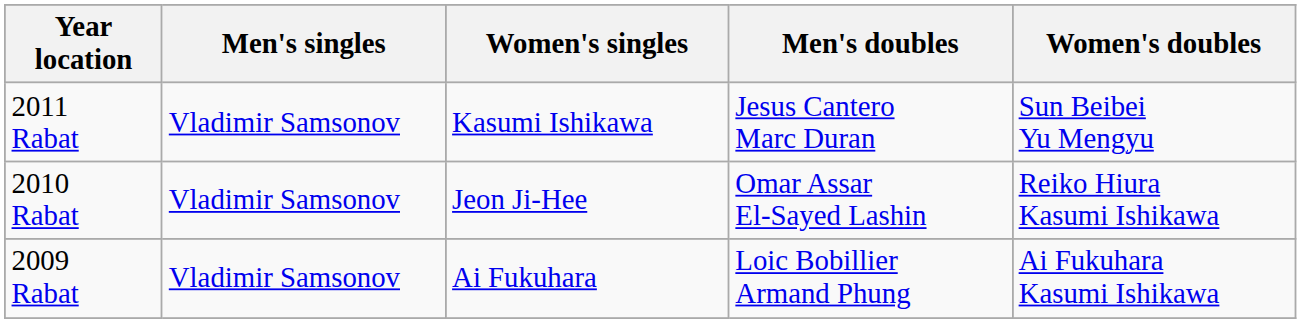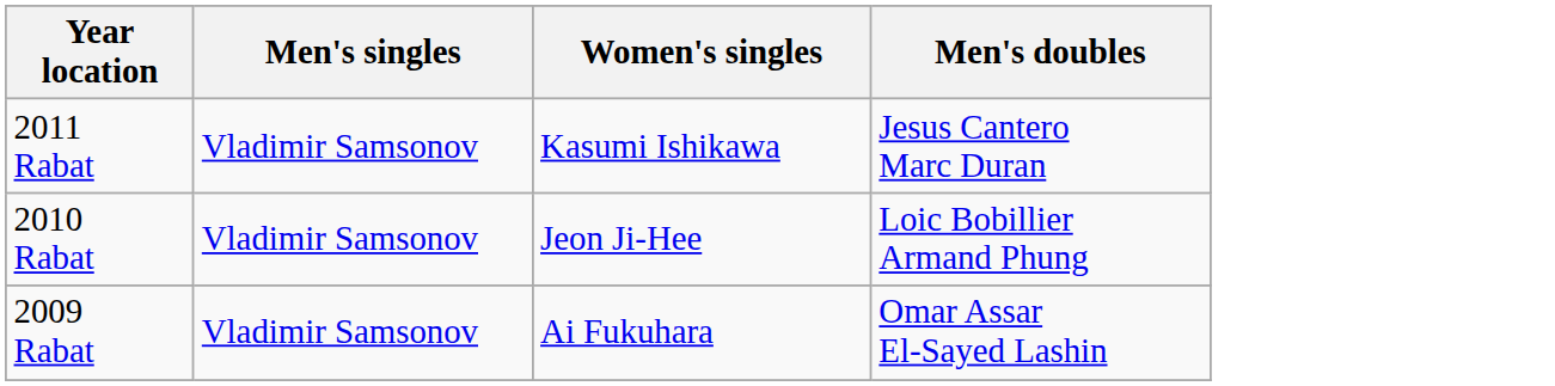- column: Women's doubles | Sun Beibei Yu Mengyu | Reiko Hiura Kasumi Ishikawa | Ai Fukuhara Kasumi Ishikawa
2010 Rabat | Men's doubles: Omar Assar El-Sayed Lashin -> Loic Bobillier Armand Phung
2009 Rabat | Men's doubles: Loic Bobillier Armand Phung -> Omar Assar El-Sayed Lashin
